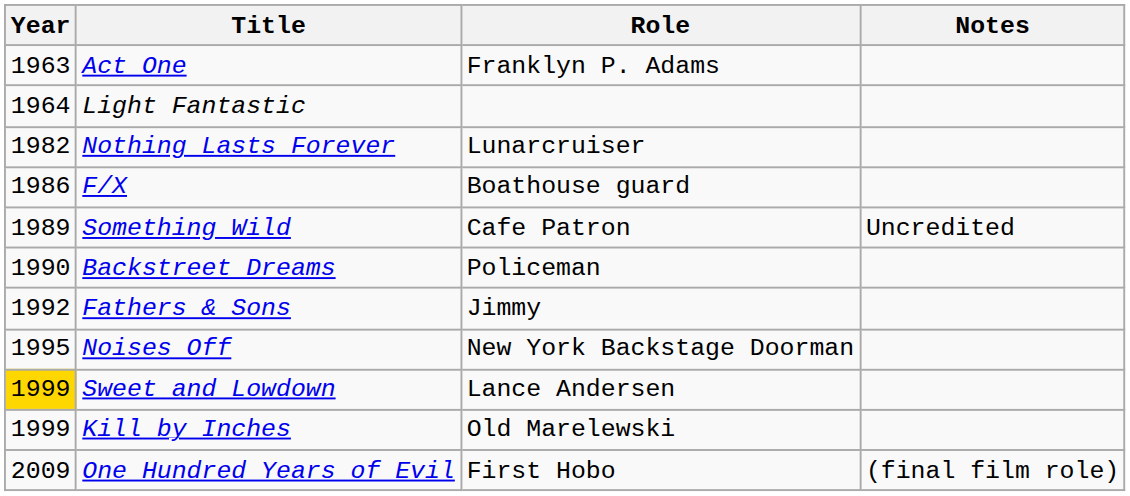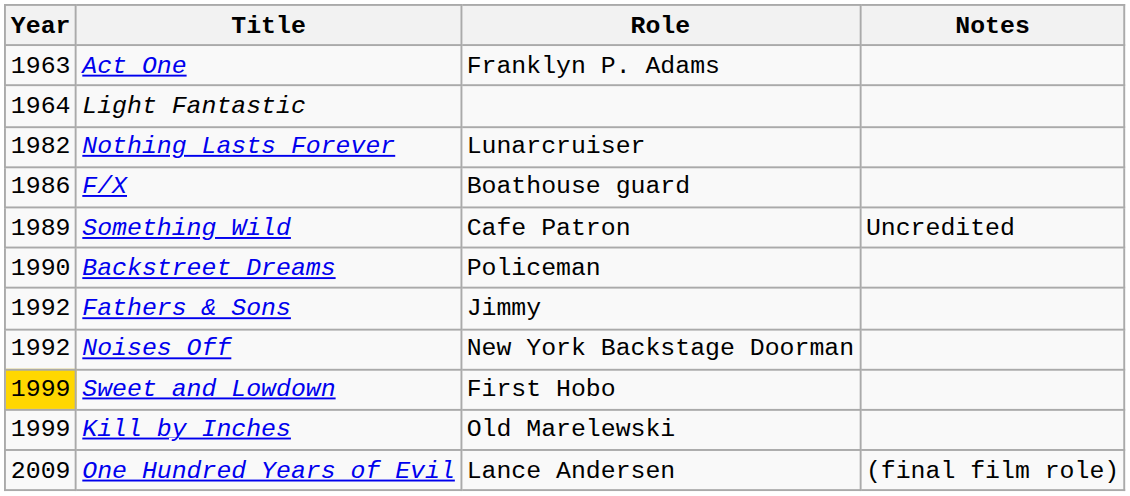Noises Off | Year: 1995 -> 1992
Sweet and Lowdown | Role: Lance Andersen -> First Hobo
One Hundred Years of Evil | Role: First Hobo -> Lance Andersen
